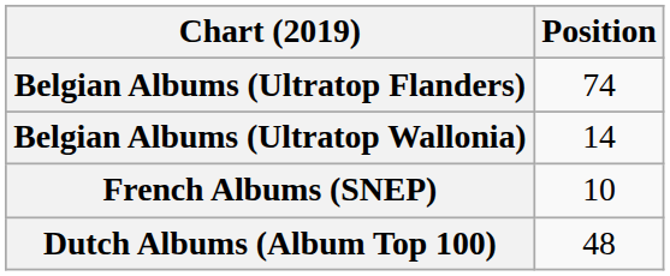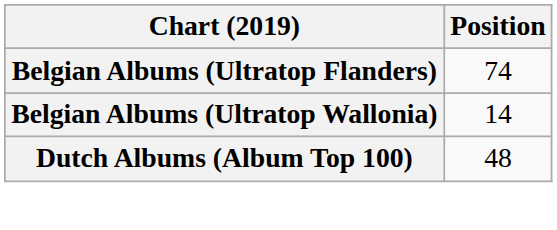- row: French Albums (SNEP) | 10
